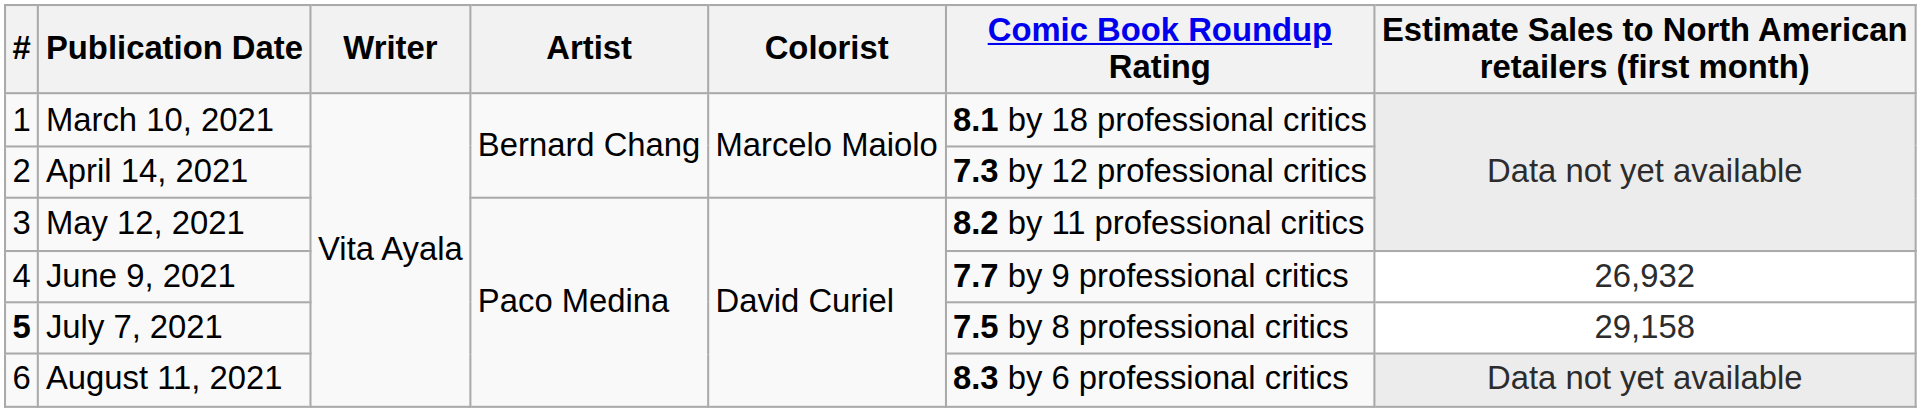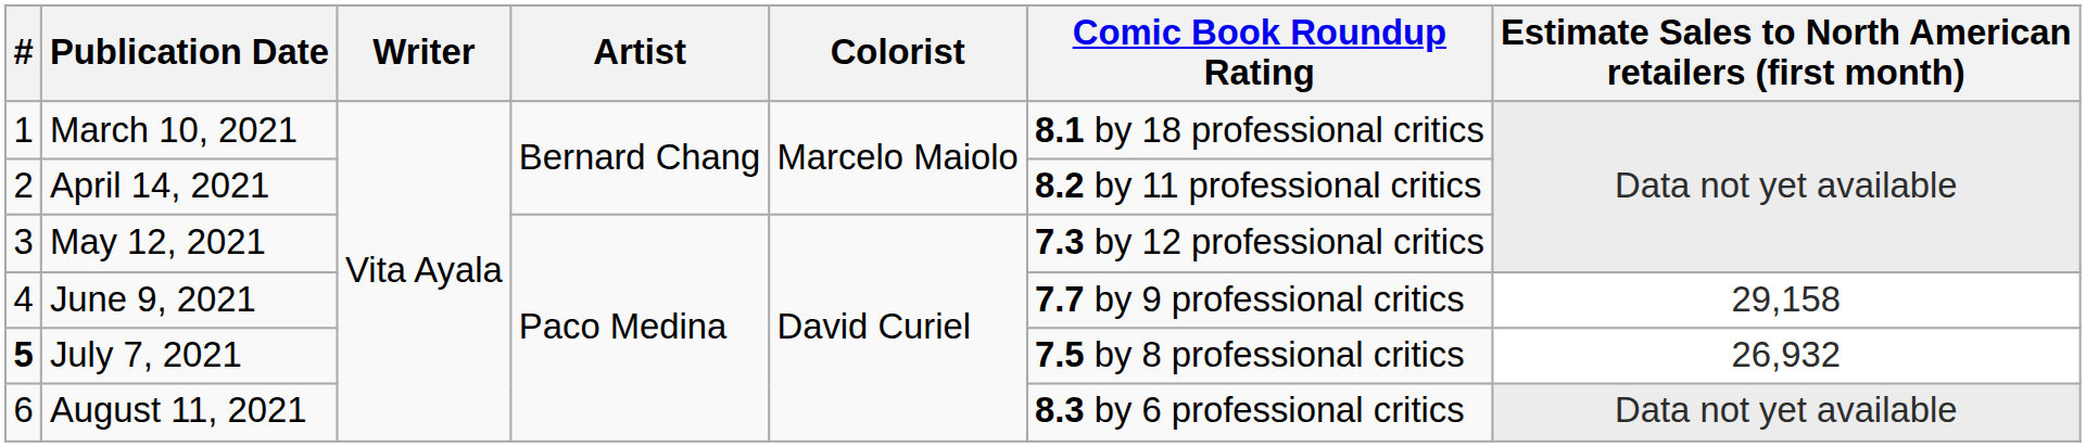April 14, 2021 | Comic Book Roundup Rating: 7.3 by 12 professional critics -> 8.2 by 11 professional critics
May 12, 2021 | Comic Book Roundup Rating: 8.2 by 11 professional critics -> 7.3 by 12 professional critics
June 9, 2021 | Estimate Sales to North American retailers (first month): 26,932 -> 29,158
July 7, 2021 | Estimate Sales to North American retailers (first month): 29,158 -> 26,932
